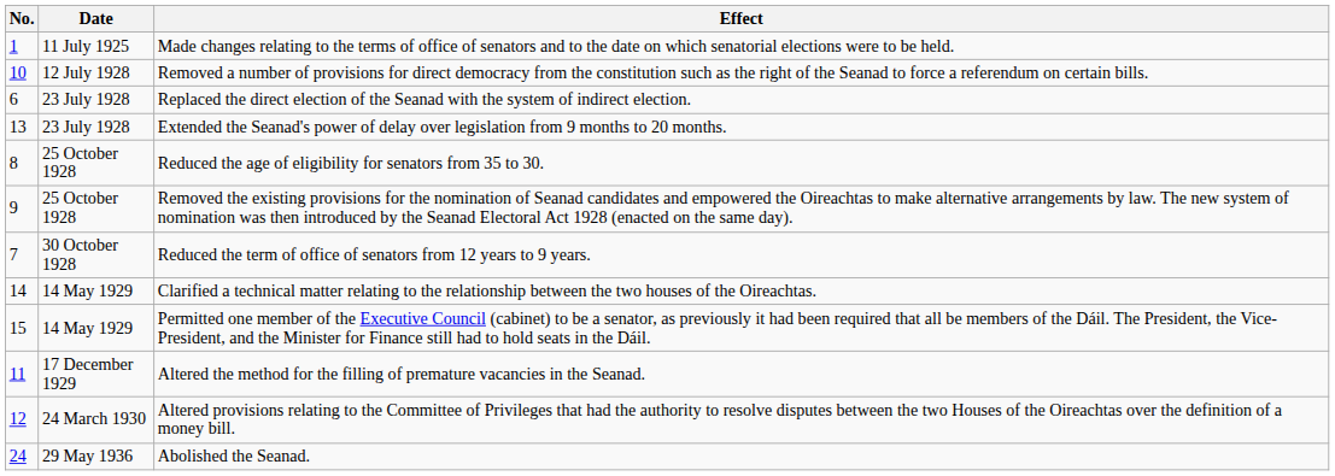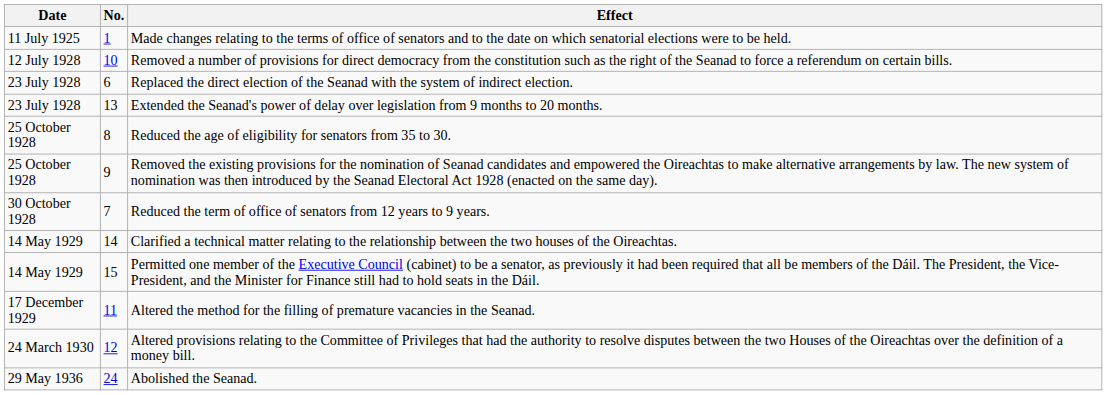columns swapped: No. <-> Date
